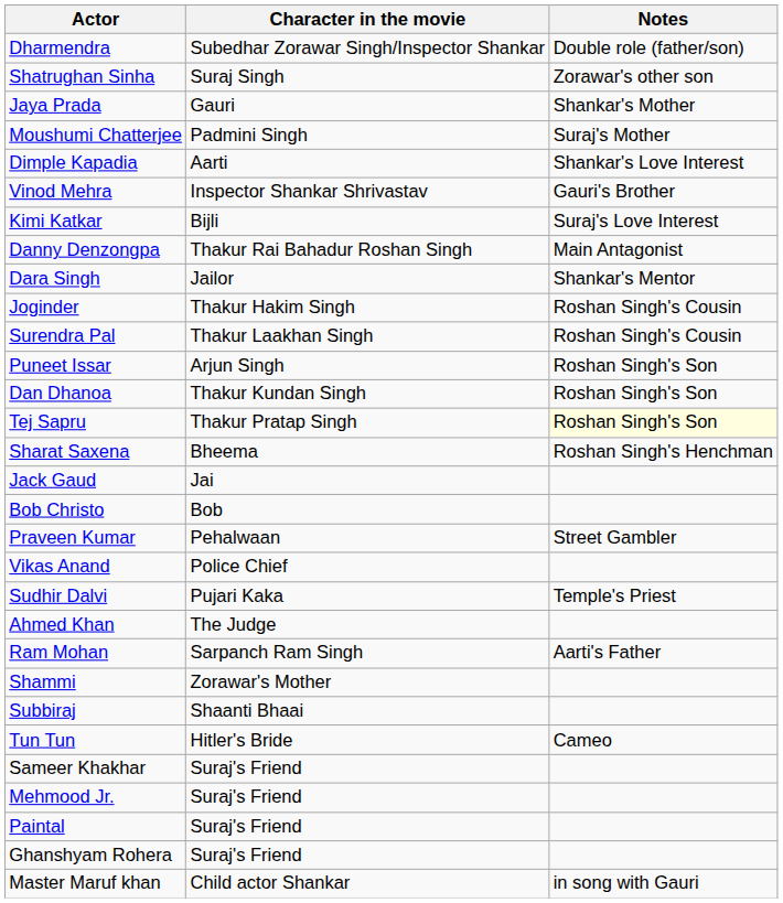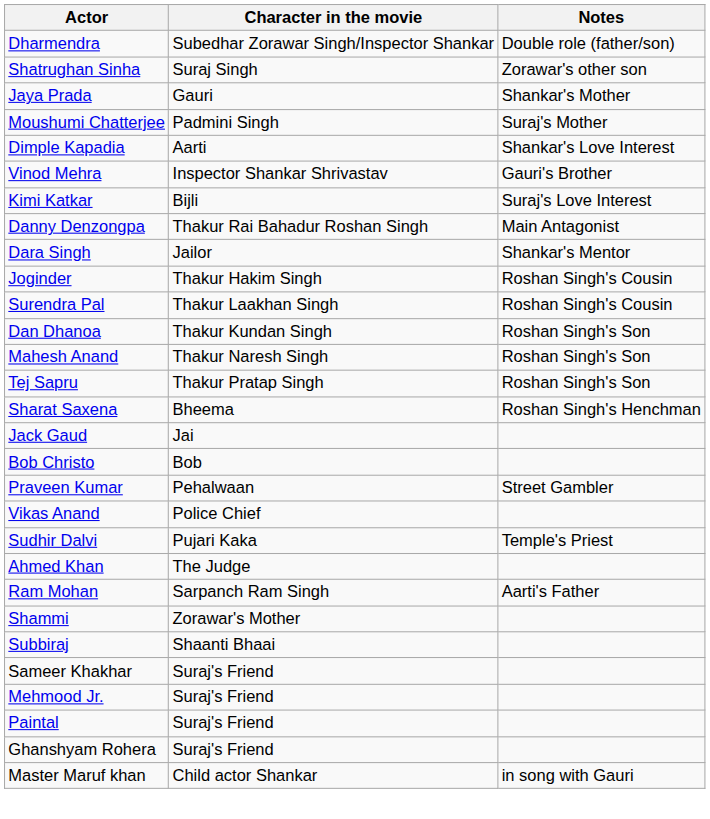- row: Puneet Issar | Arjun Singh | Roshan Singh's Son
+ row: Mahesh Anand | Thakur Naresh Singh | Roshan Singh's Son
Tej Sapru | Notes: lightyellow background -> no background
- row: Tun Tun | Hitler's Bride | Cameo
